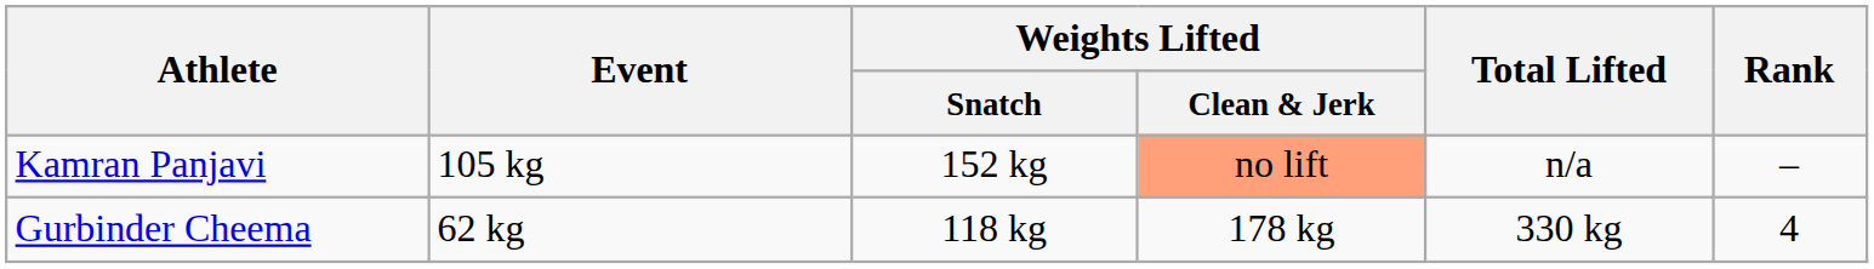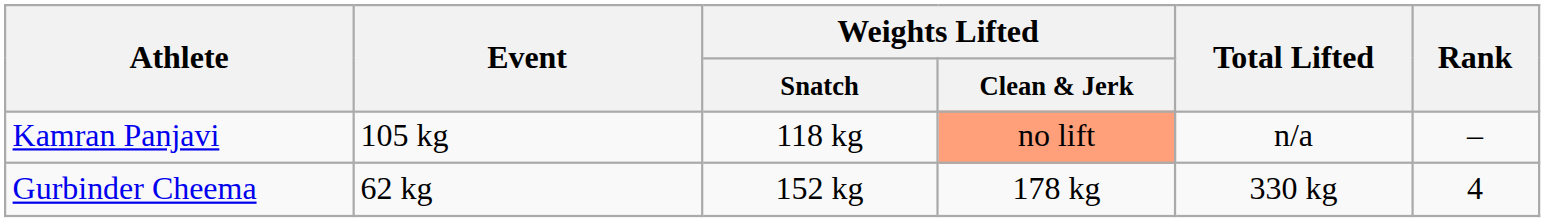Kamran Panjavi | Weights Lifted / Snatch: 152 kg -> 118 kg
Gurbinder Cheema | Weights Lifted / Snatch: 118 kg -> 152 kg
